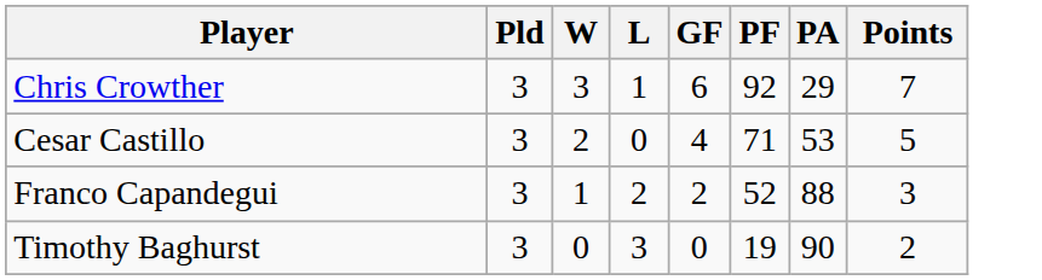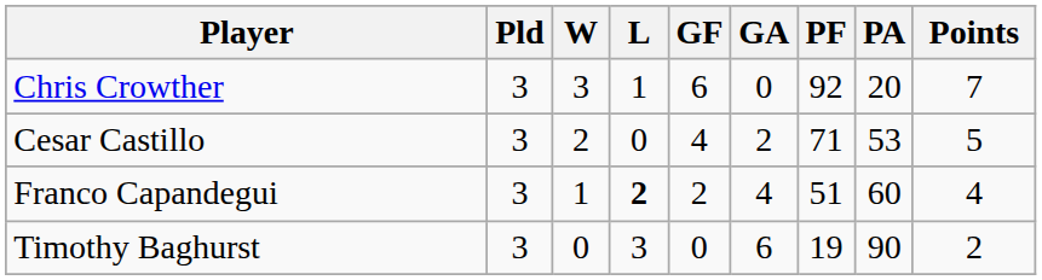+ column: GA | 0 | 2 | 4 | 6
Chris Crowther | PA: 29 -> 20
Franco Capandegui | L: normal -> bold
Franco Capandegui | PF: 52 -> 51
Franco Capandegui | PA: 88 -> 60
Franco Capandegui | Points: 3 -> 4
